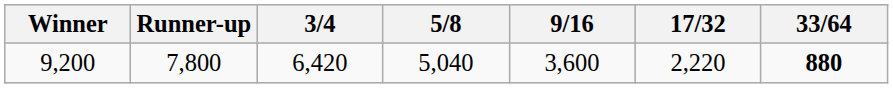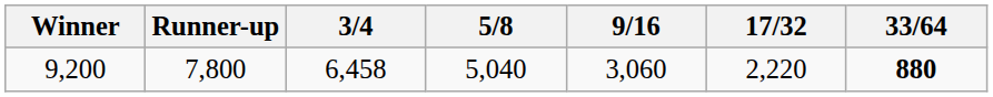9,200 | 3/4: 6,420 -> 6,458
9,200 | 9/16: 3,600 -> 3,060
